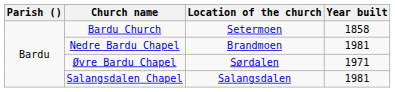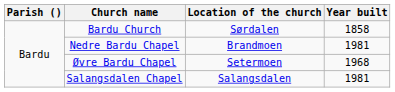Bardu Church | Location of the church: Setermoen -> Sørdalen
Øvre Bardu Chapel | Location of the church: Sørdalen -> Setermoen
Øvre Bardu Chapel | Year built: 1971 -> 1968
